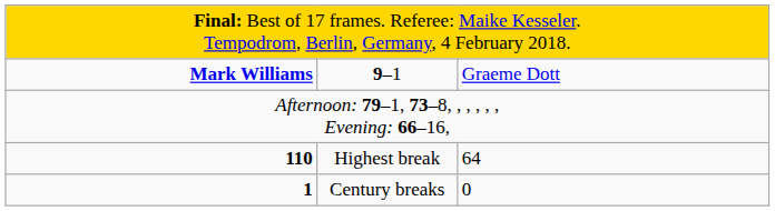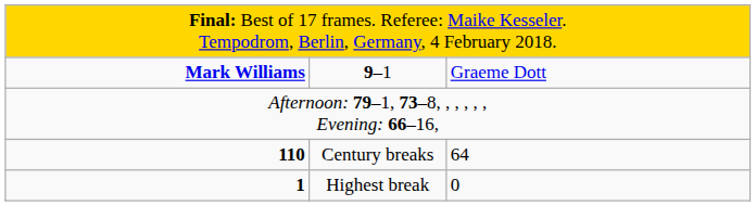110 | column 2: Highest break -> Century breaks
1 | column 2: Century breaks -> Highest break
